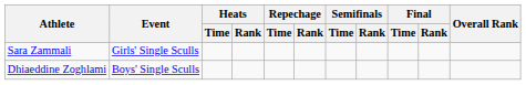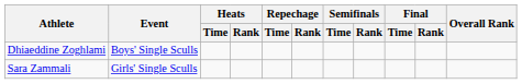rows swapped: Dhiaeddine Zoghlami <-> Sara Zammali
